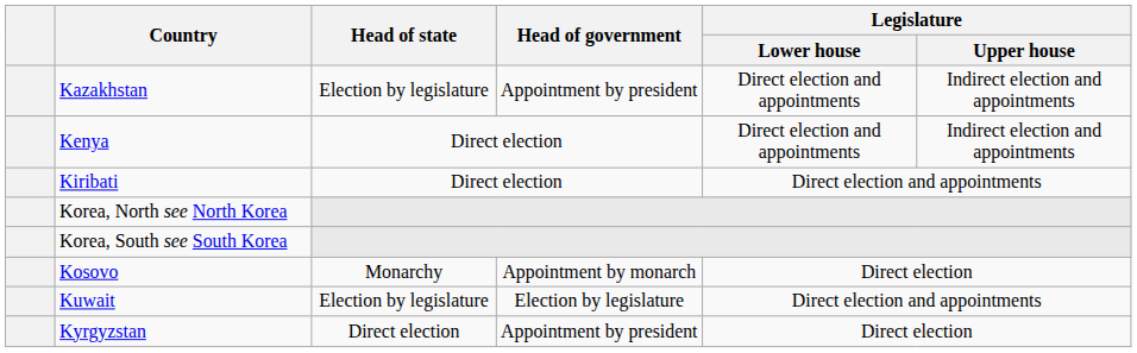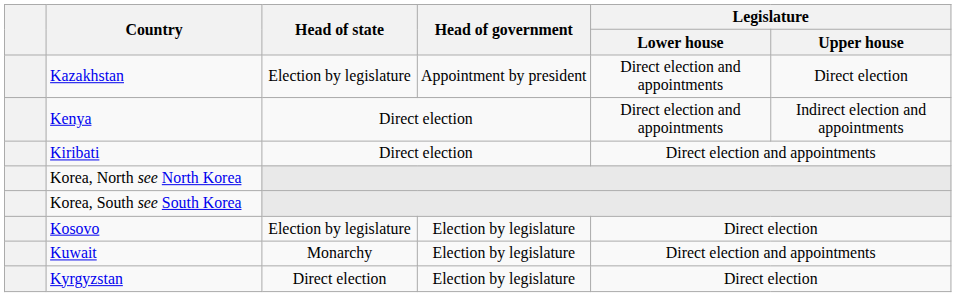Kazakhstan | Legislature / Upper house: Indirect election and appointments -> Direct election
Kosovo | Head of state: Monarchy -> Election by legislature
Kosovo | Head of government: Appointment by monarch -> Election by legislature
Kuwait | Head of state: Election by legislature -> Monarchy
Kyrgyzstan | Head of government: Appointment by president -> Election by legislature
